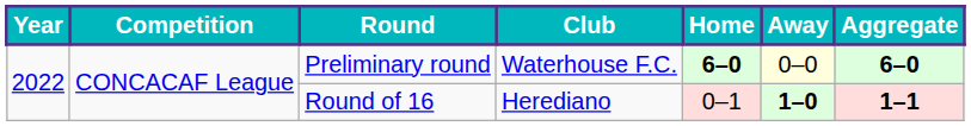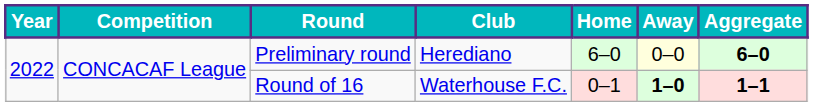Preliminary round | Club: Waterhouse F.C. -> Herediano
Preliminary round | Home: bold -> normal
Round of 16 | Club: Herediano -> Waterhouse F.C.
